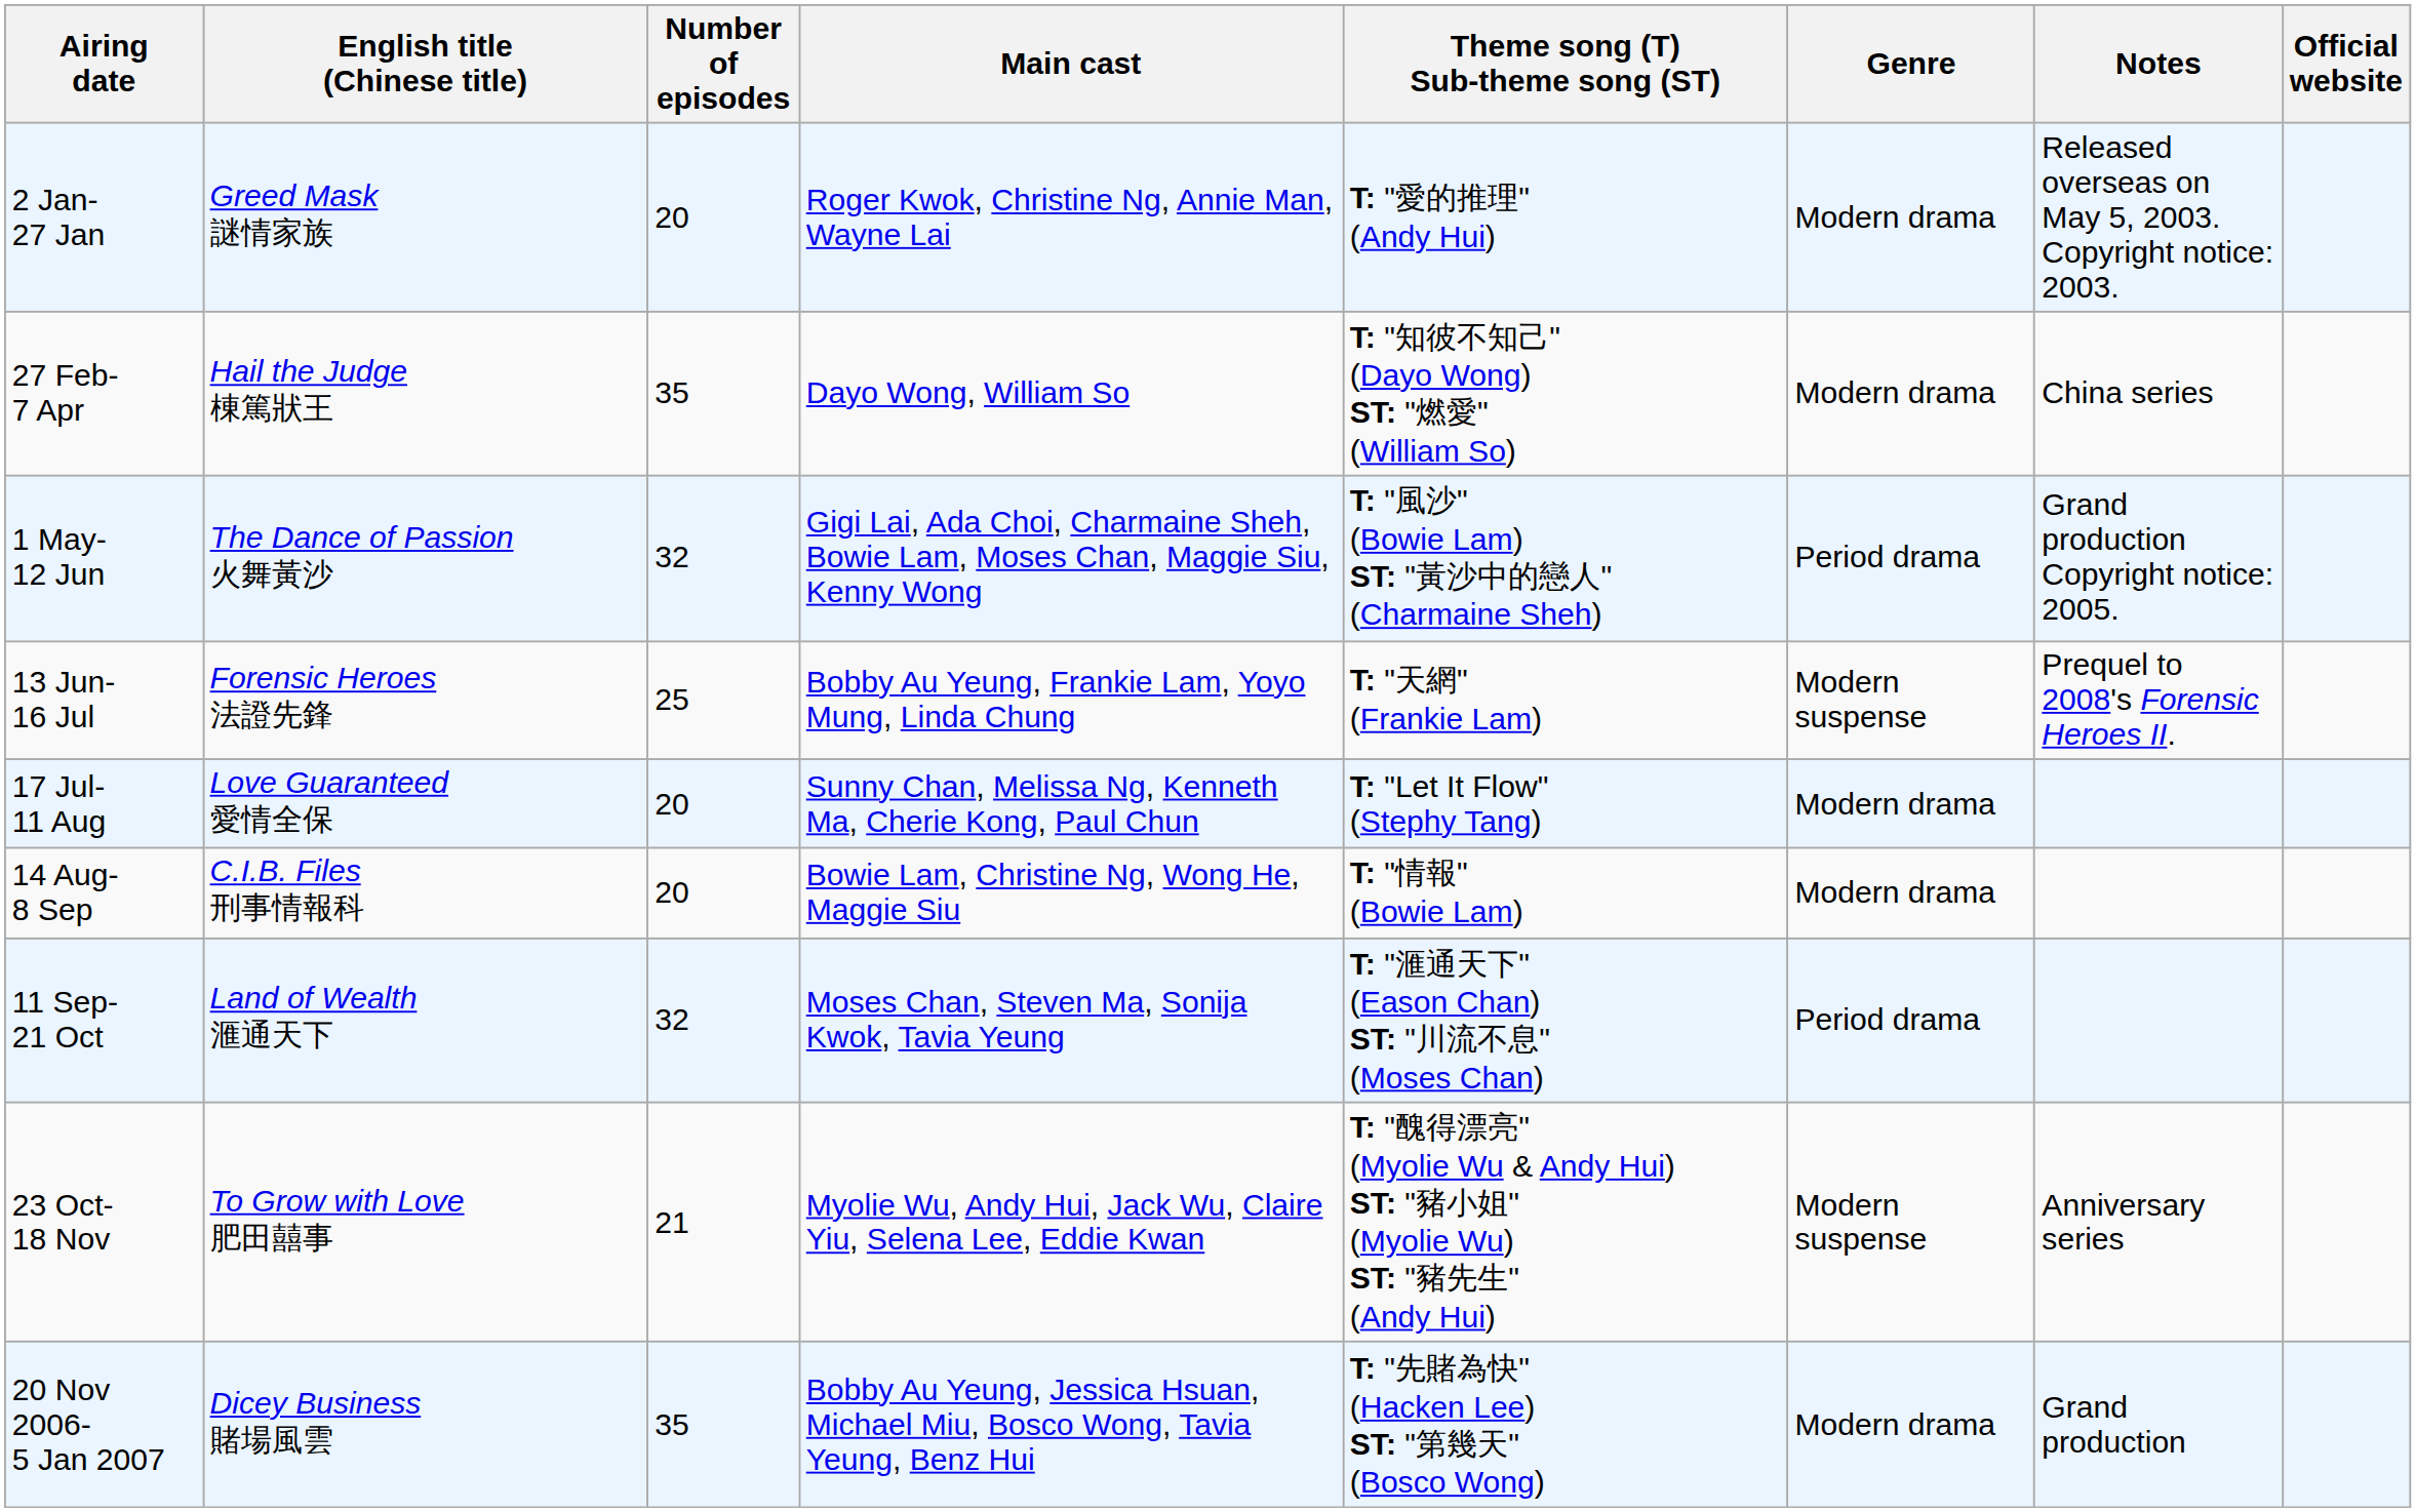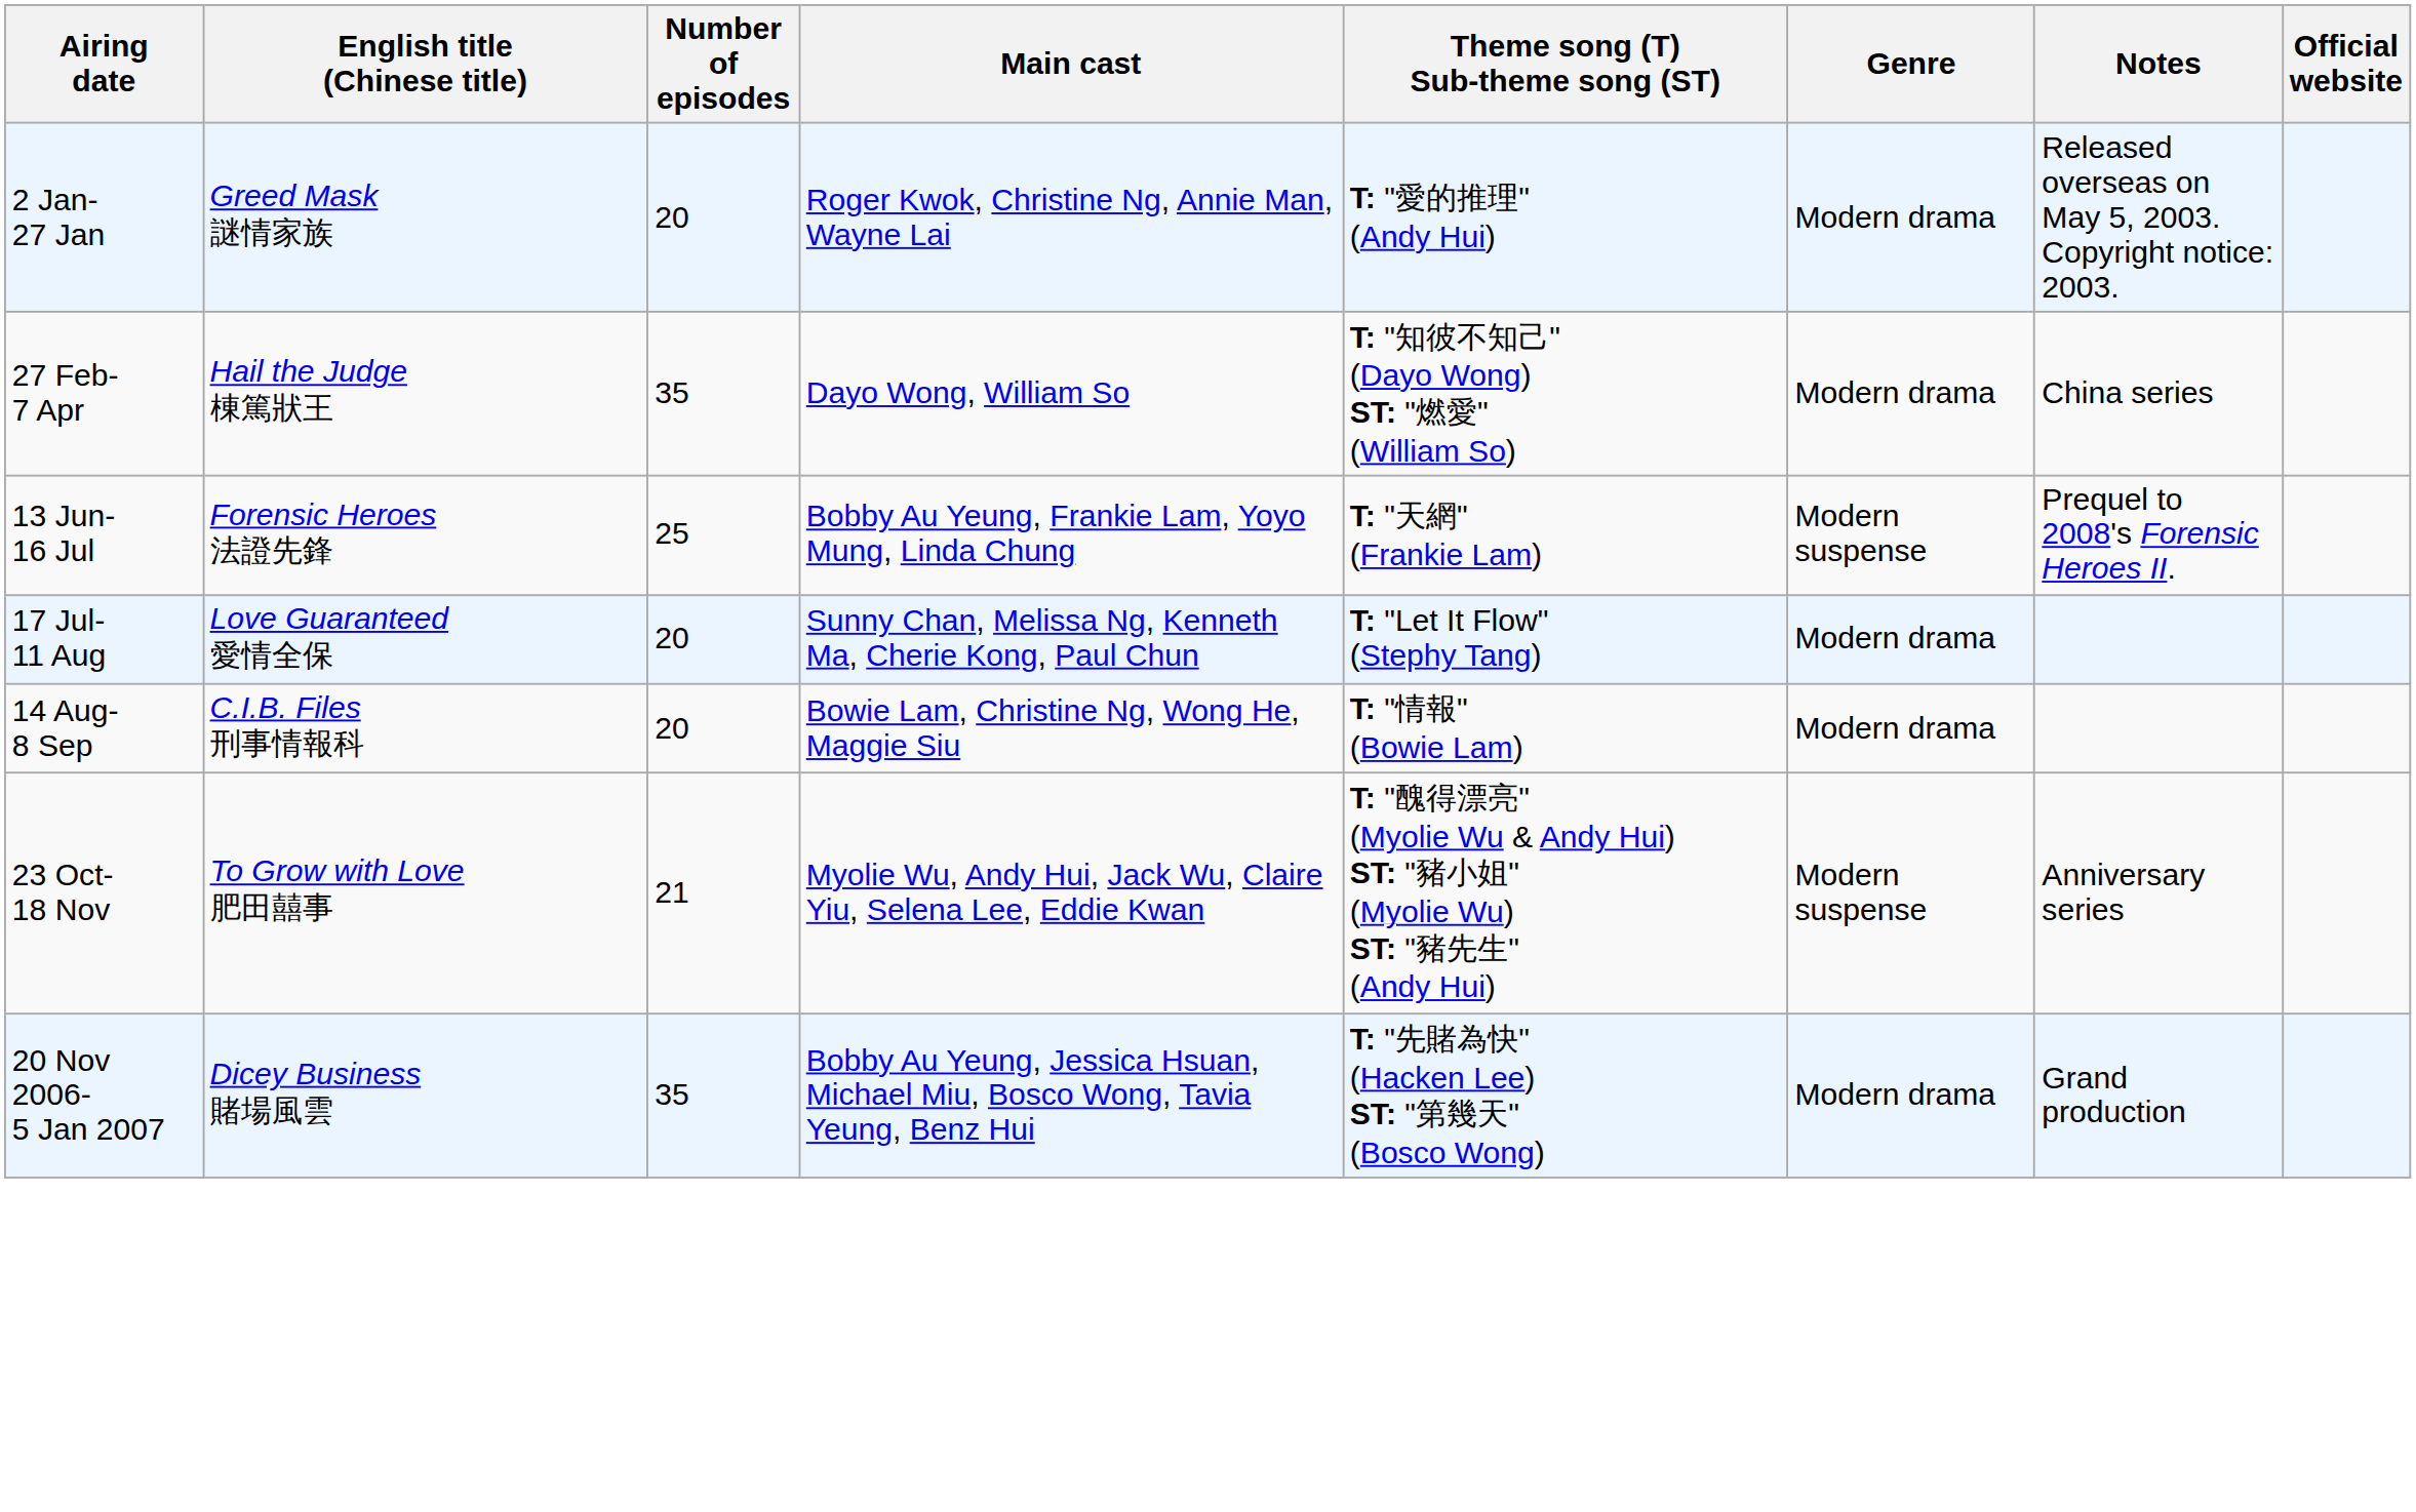- row: 1 May- 12 Jun | The Dance of Passion 火舞黃沙 | 32 | Gigi Lai, Ada Choi, Charmaine Sheh, Bowie Lam, Moses Chan, Maggie Siu, Kenny Wong | T: "風沙" (Bowie Lam) ST: "黃沙中的戀人" (Charmaine Sheh) | Period drama | Grand production Copyright notice: 2005.
- row: 11 Sep- 21 Oct | Land of Wealth 滙通天下 | 32 | Moses Chan, Steven Ma, Sonija Kwok, Tavia Yeung | T: "滙通天下" (Eason Chan) ST: "川流不息" (Moses Chan) | Period drama
